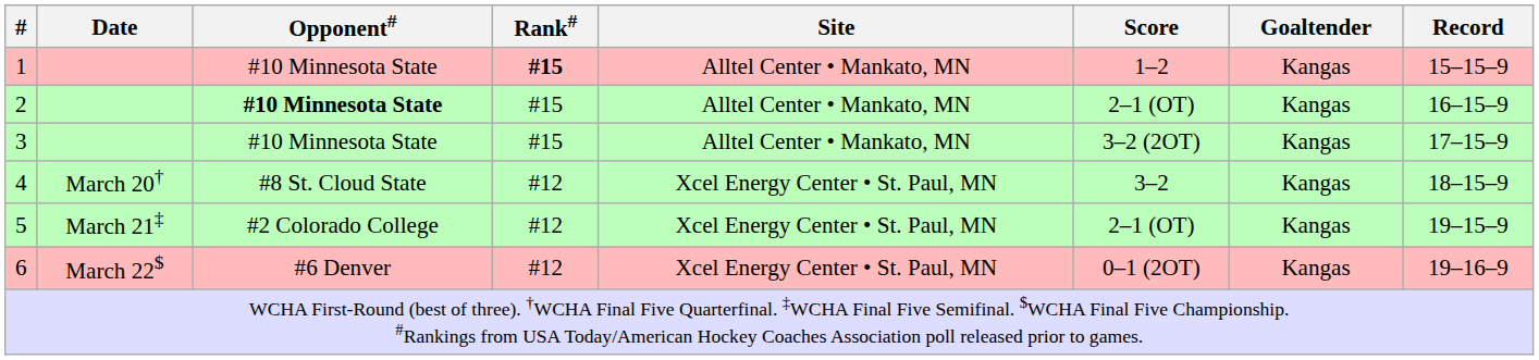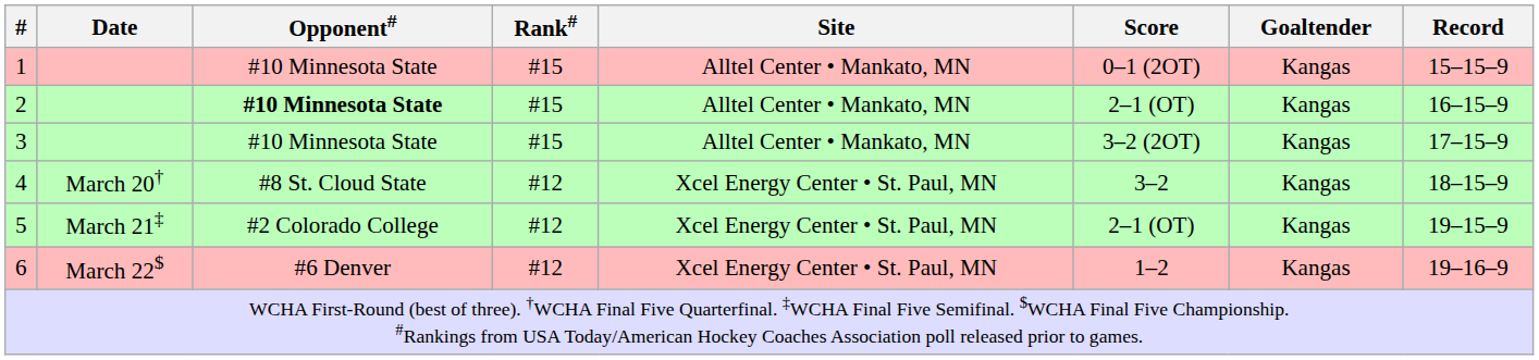1 | Rank#: bold -> normal
1 | Score: 1–2 -> 0–1 (2OT)
6 | Score: 0–1 (2OT) -> 1–2
